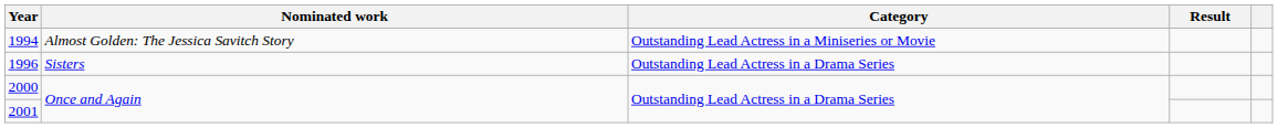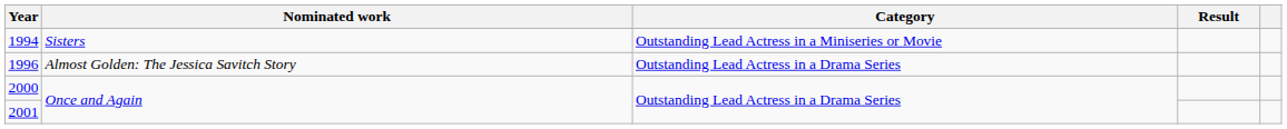1994 | Nominated work: Almost Golden: The Jessica Savitch Story -> Sisters
1996 | Nominated work: Sisters -> Almost Golden: The Jessica Savitch Story
